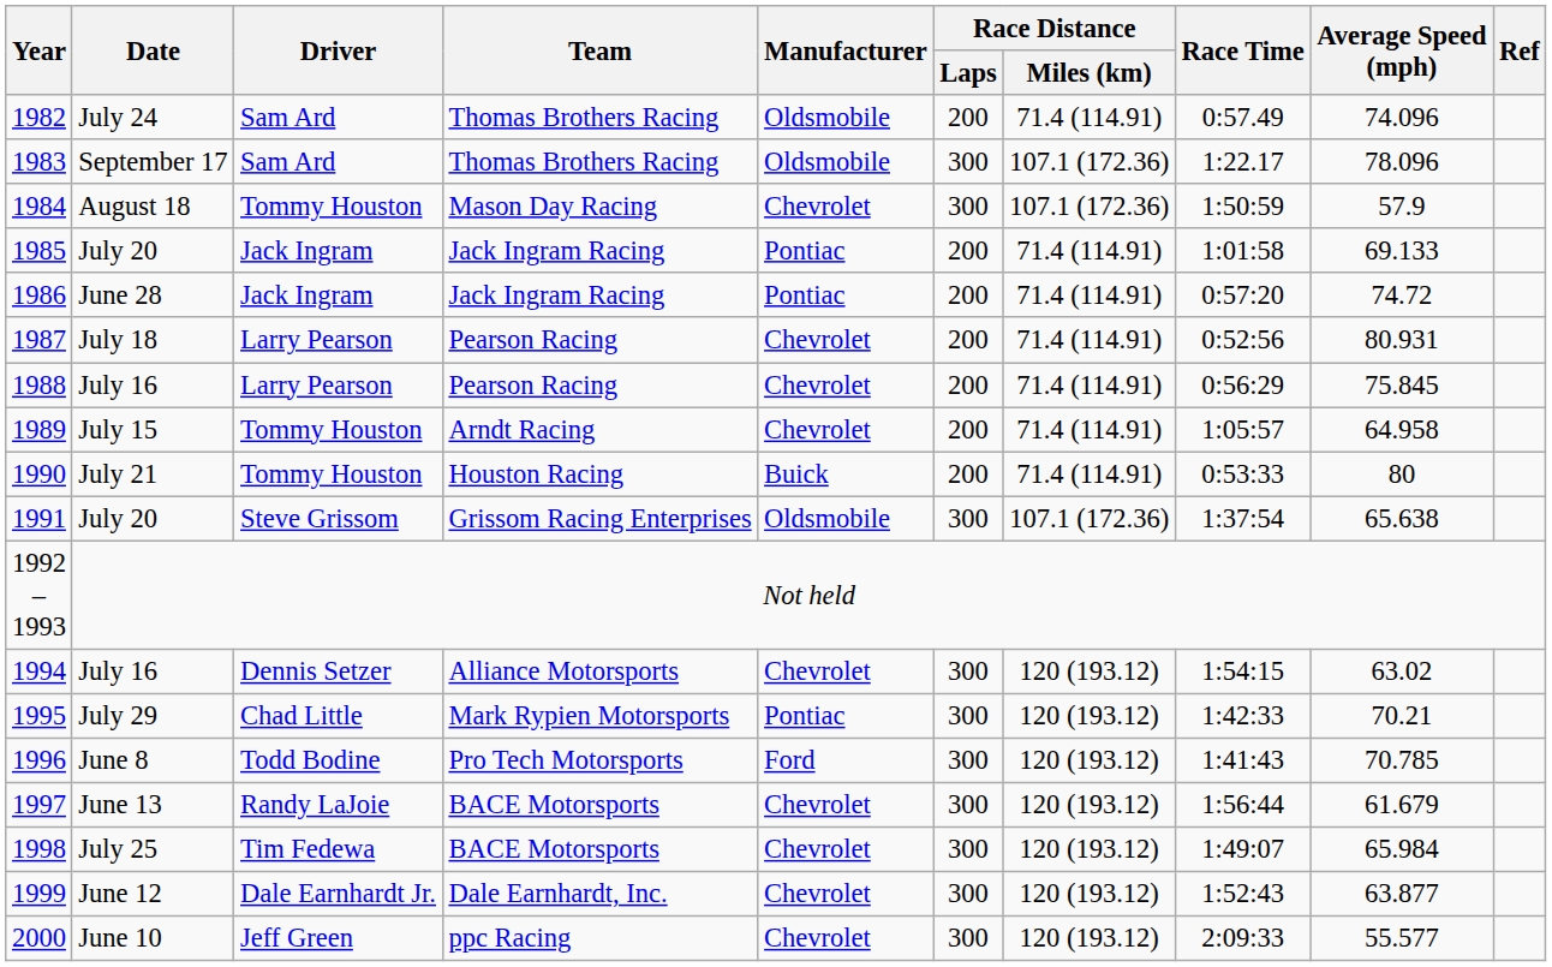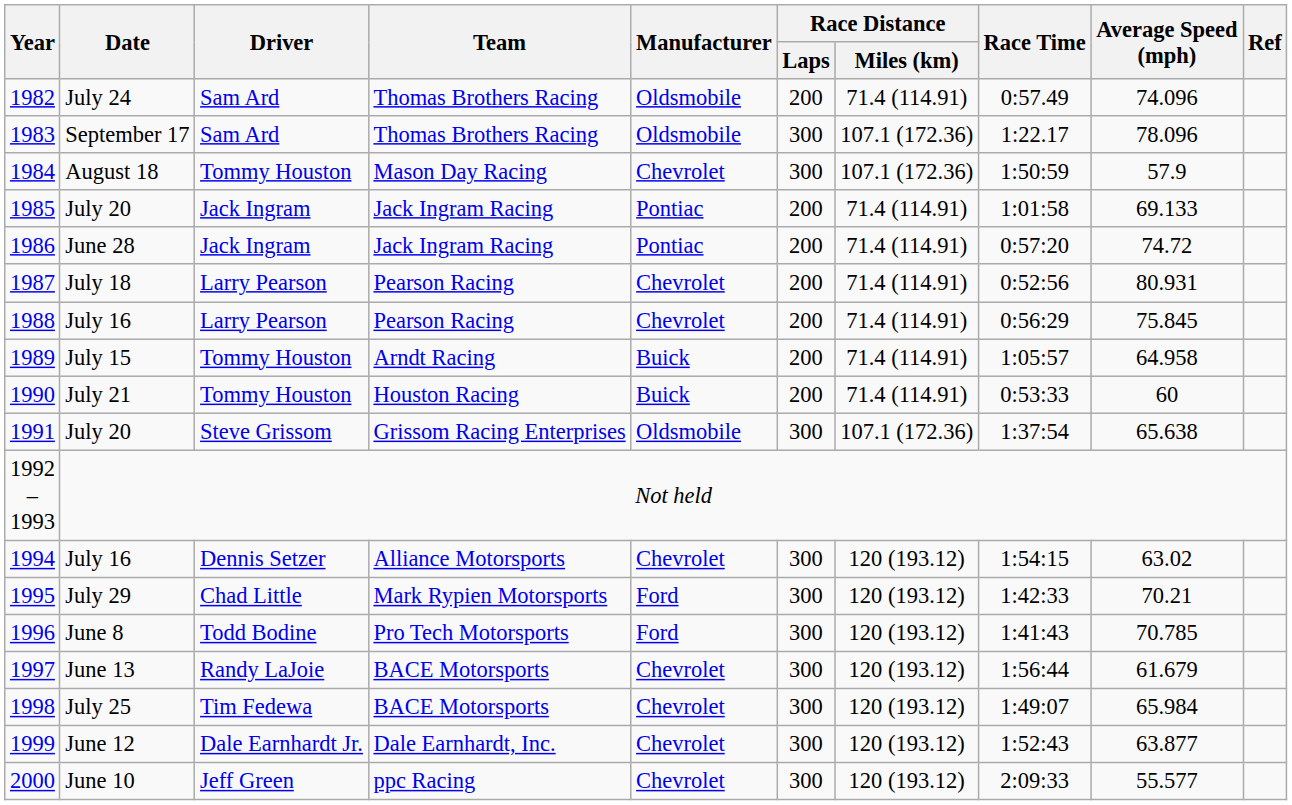1989 | Manufacturer: Chevrolet -> Buick
1990 | Average Speed (mph): 80 -> 60
1995 | Manufacturer: Pontiac -> Ford
